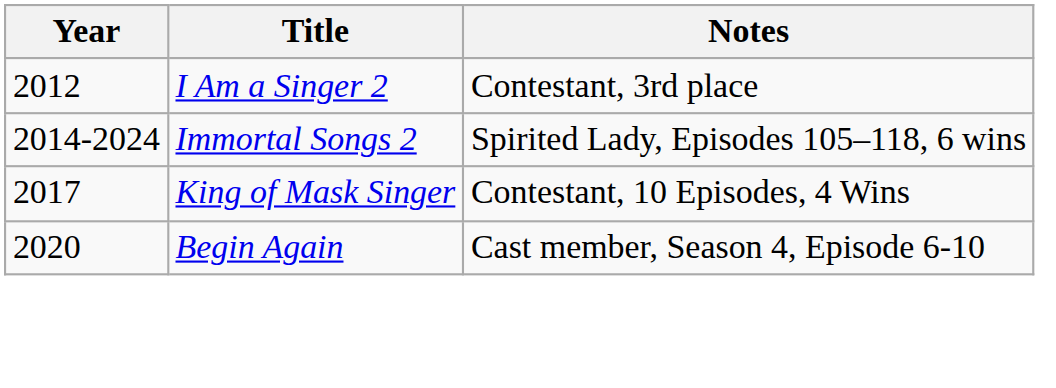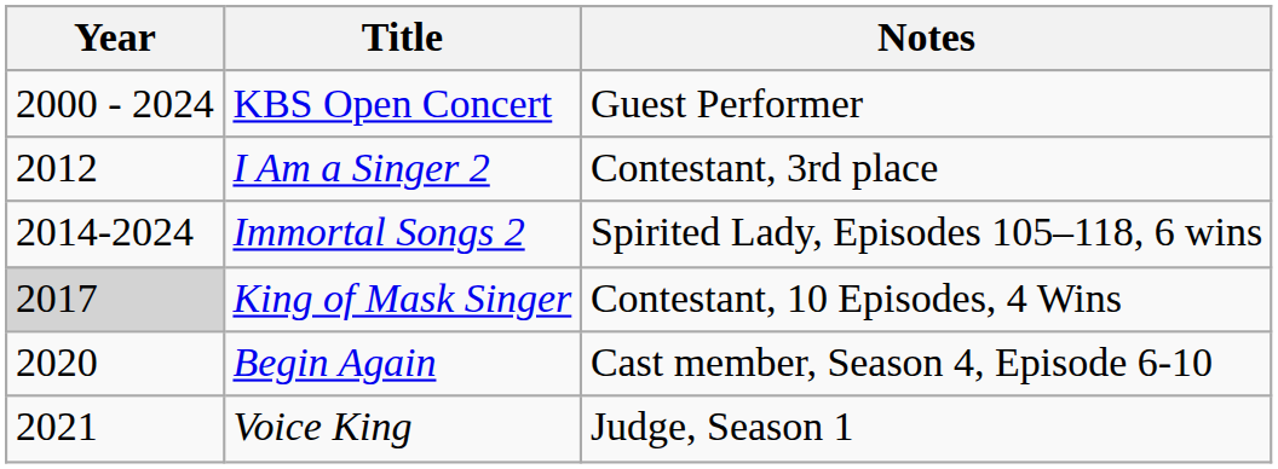+ row: 2000 - 2024 | KBS Open Concert | Guest Performer
King of Mask Singer | Year: no background -> lightgrey background
+ row: 2021 | Voice King | Judge, Season 1
